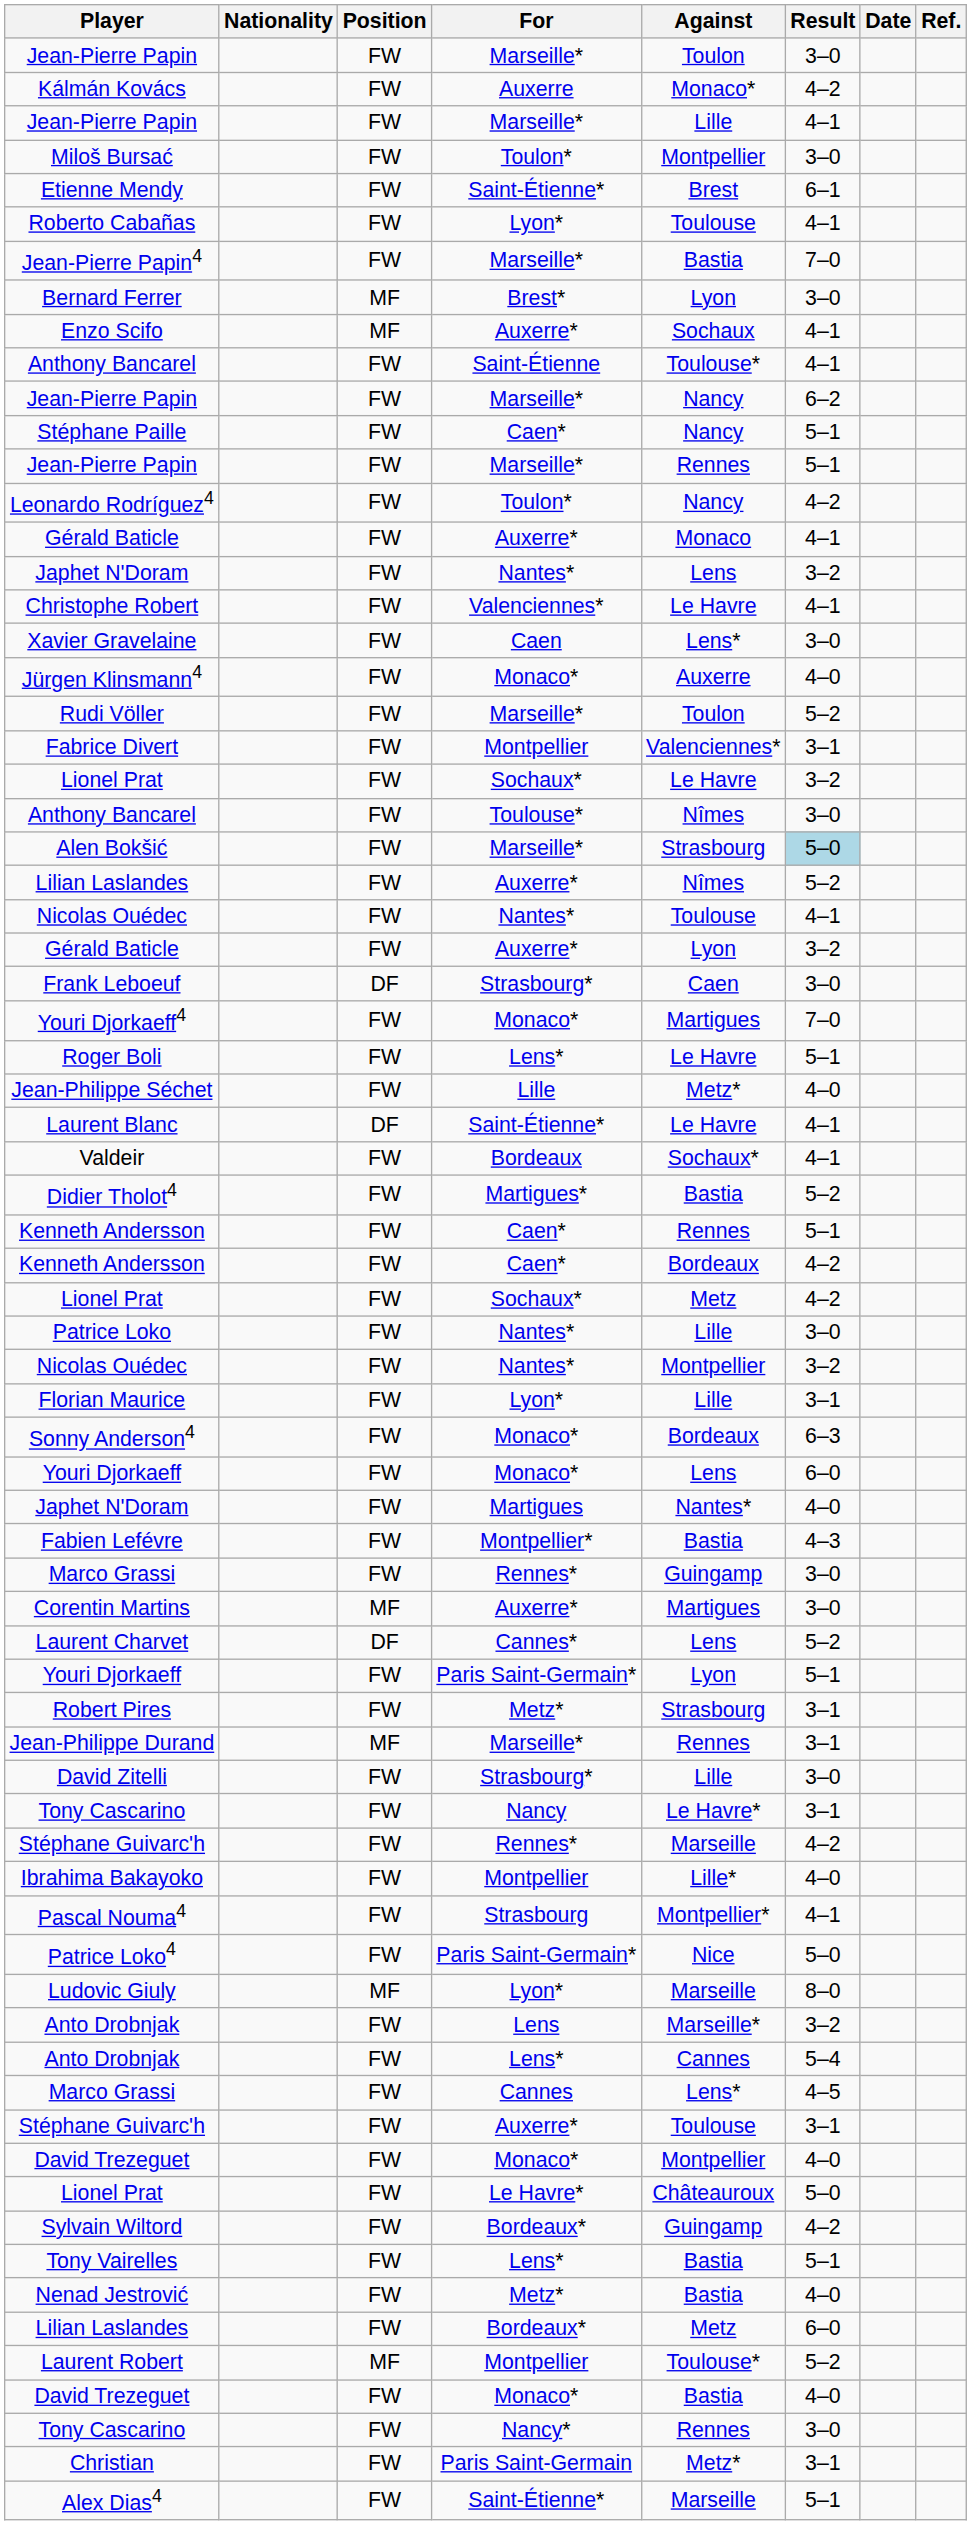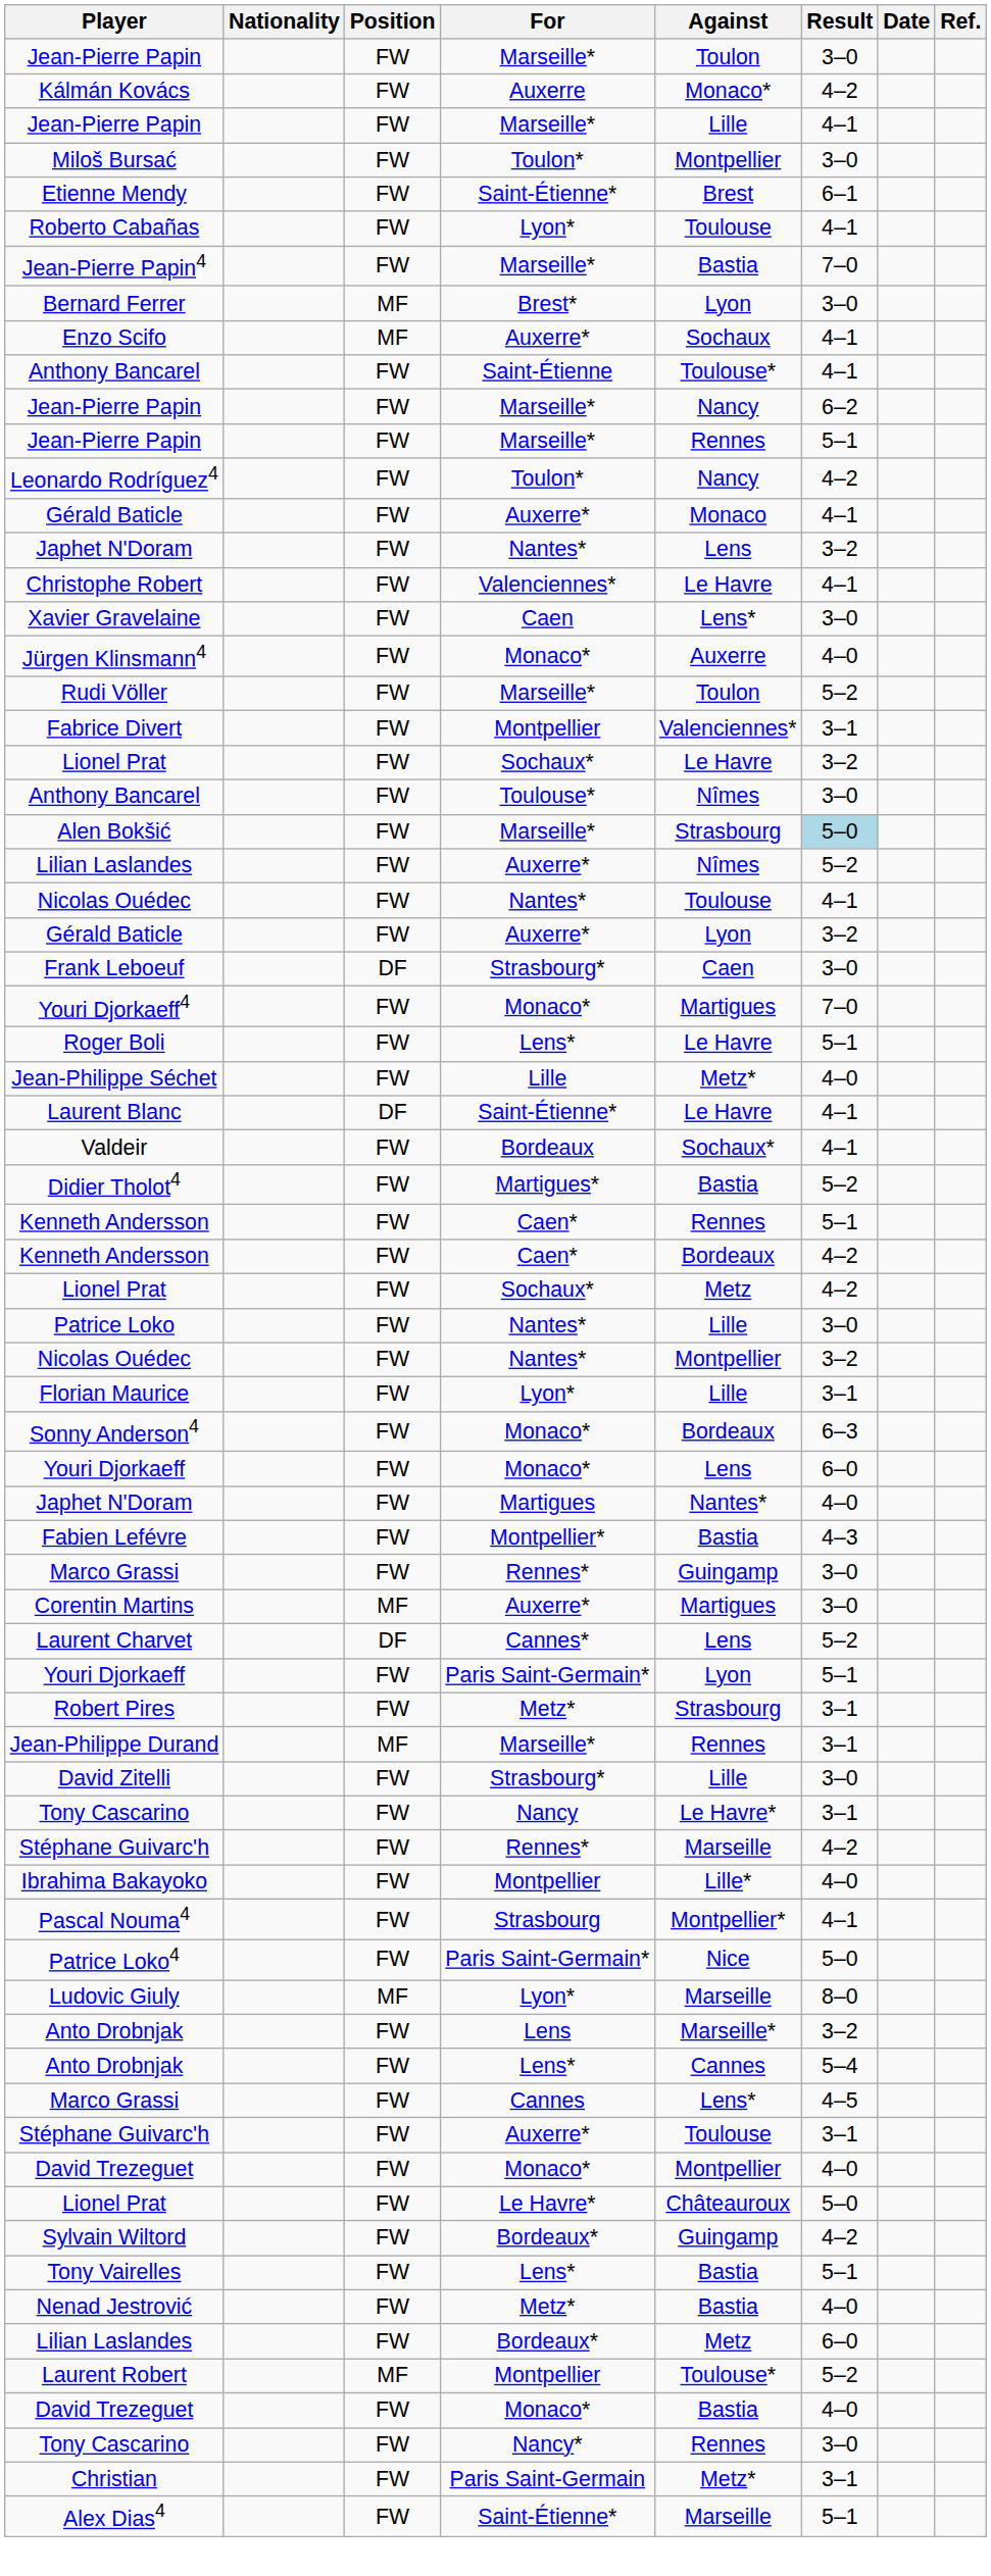- row: Stéphane Paille | FW | Caen* | Nancy | 5–1
